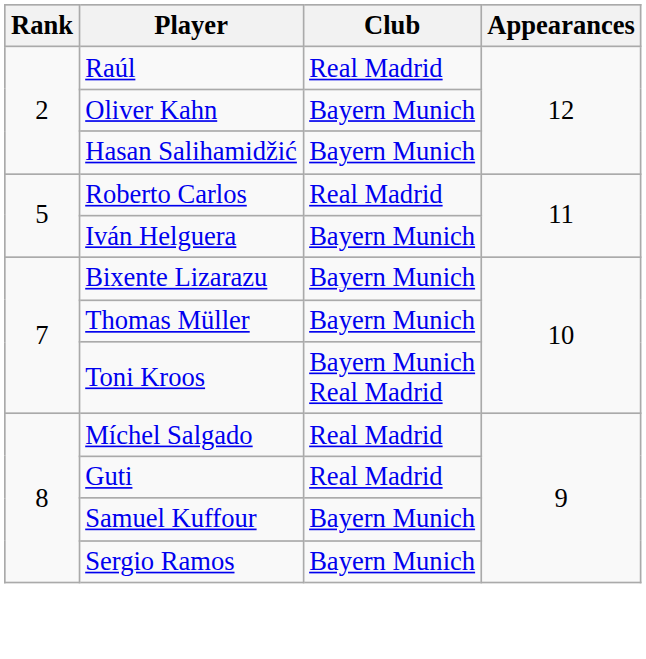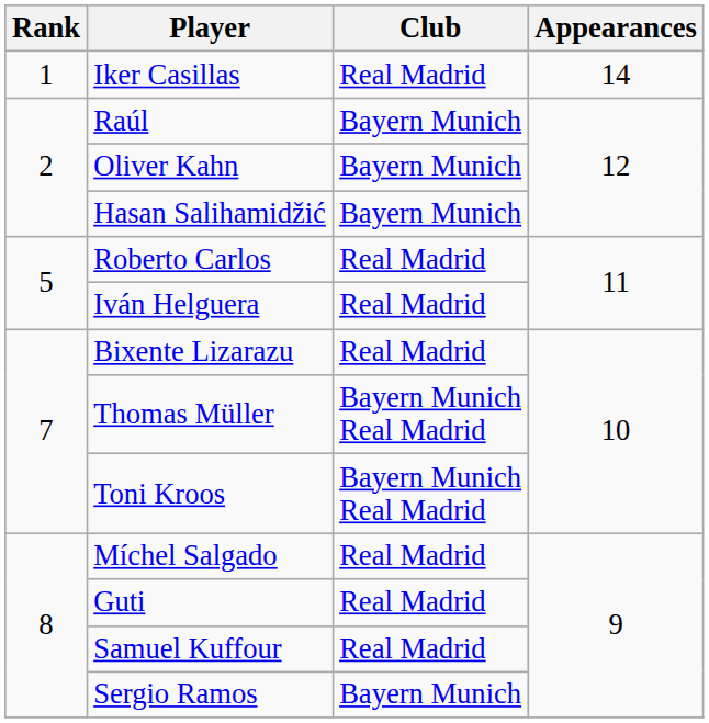+ row: 1 | Iker Casillas | Real Madrid | 14
Raúl | Club: Real Madrid -> Bayern Munich
Iván Helguera | Club: Bayern Munich -> Real Madrid
Bixente Lizarazu | Club: Bayern Munich -> Real Madrid
Thomas Müller | Club: Bayern Munich -> Bayern Munich Real Madrid
Samuel Kuffour | Club: Bayern Munich -> Real Madrid
